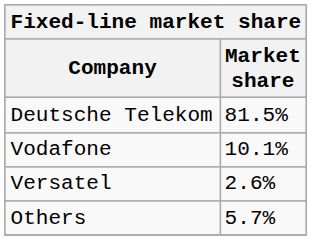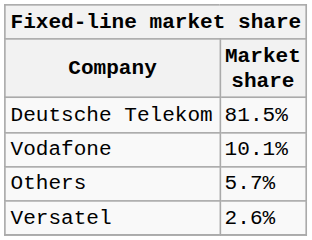rows swapped: Versatel <-> Others
